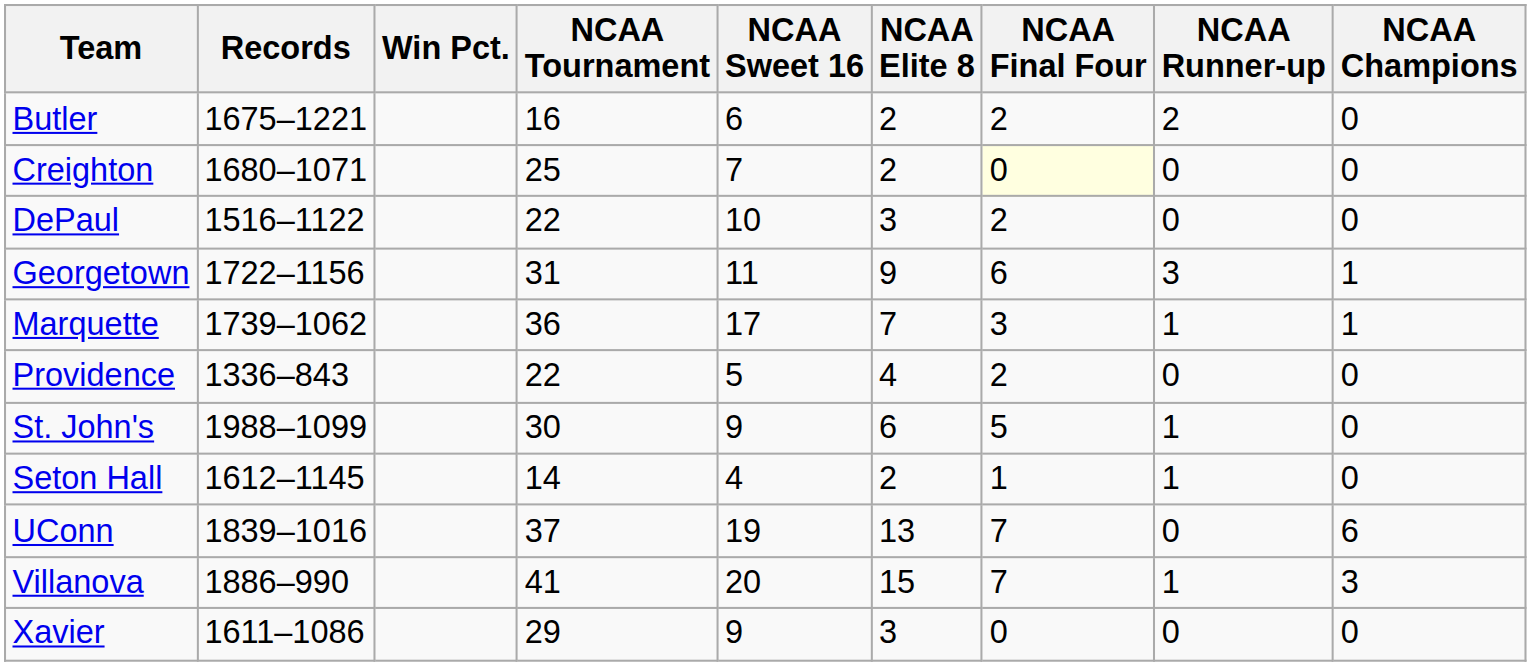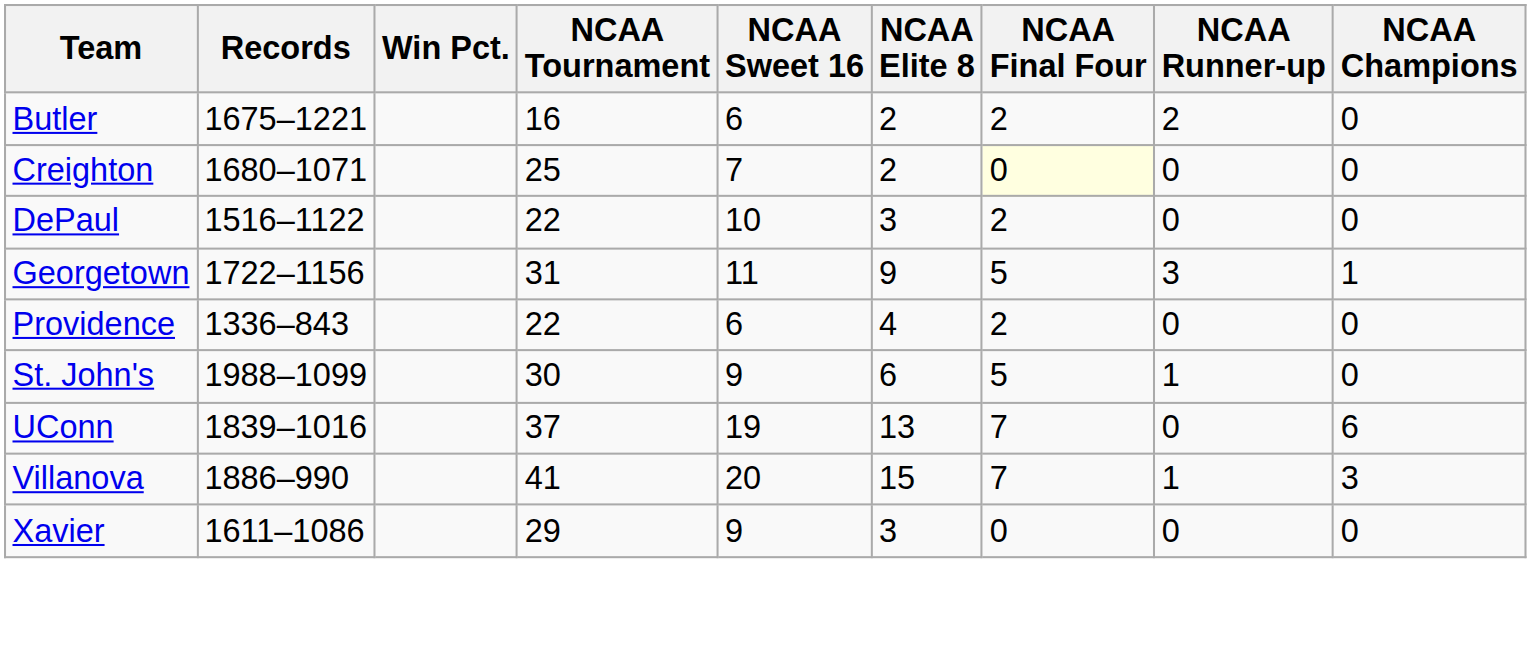Georgetown | NCAA Final Four: 6 -> 5
- row: Marquette | 1739–1062 | 36 | 17 | 7 | 3 | 1 | 1
Providence | NCAA Sweet 16: 5 -> 6
- row: Seton Hall | 1612–1145 | 14 | 4 | 2 | 1 | 1 | 0
